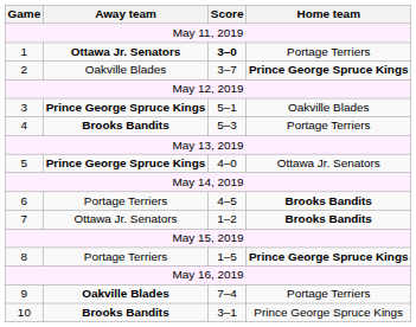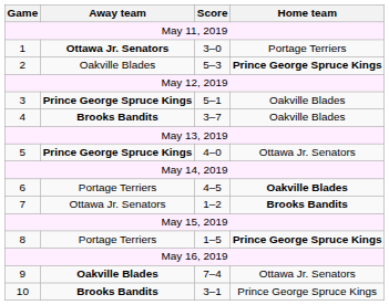1 | Score: bold -> normal
2 | Score: 3–7 -> 5–3
4 | Score: 5–3 -> 3–7
4 | Home team: Portage Terriers -> Oakville Blades
6 | Home team: Brooks Bandits -> Oakville Blades
9 | Home team: Portage Terriers -> Ottawa Jr. Senators
